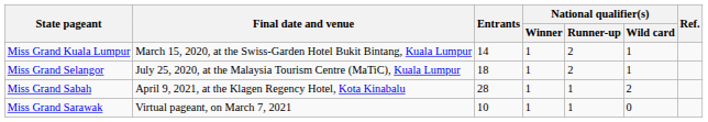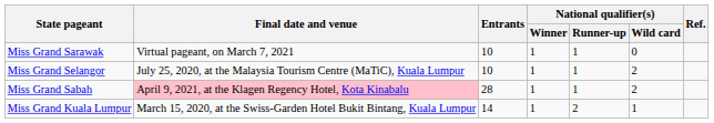rows swapped: Miss Grand Kuala Lumpur <-> Miss Grand Sarawak
Miss Grand Selangor | Entrants: 18 -> 10
Miss Grand Selangor | National qualifier(s) / Runner-up: 2 -> 1
Miss Grand Selangor | National qualifier(s) / Wild card: 1 -> 2
Miss Grand Sabah | Final date and venue: no background -> pink background
